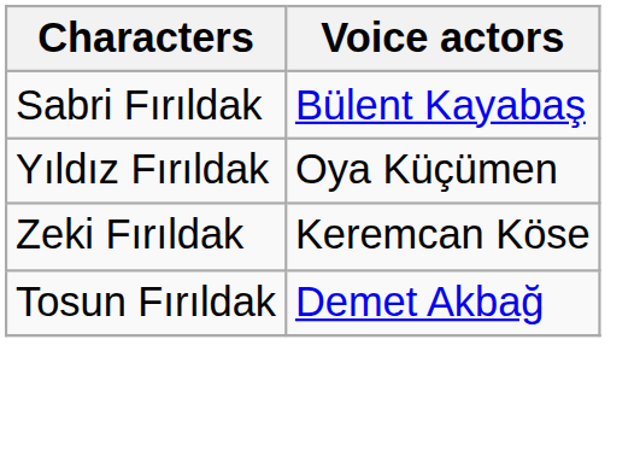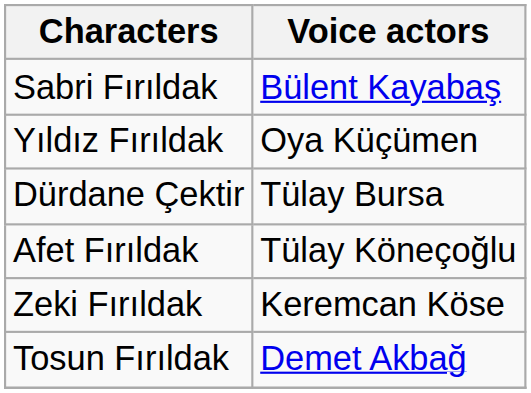+ row: Dürdane Çektir | Tülay Bursa
+ row: Afet Fırıldak | Tülay Köneçoğlu
